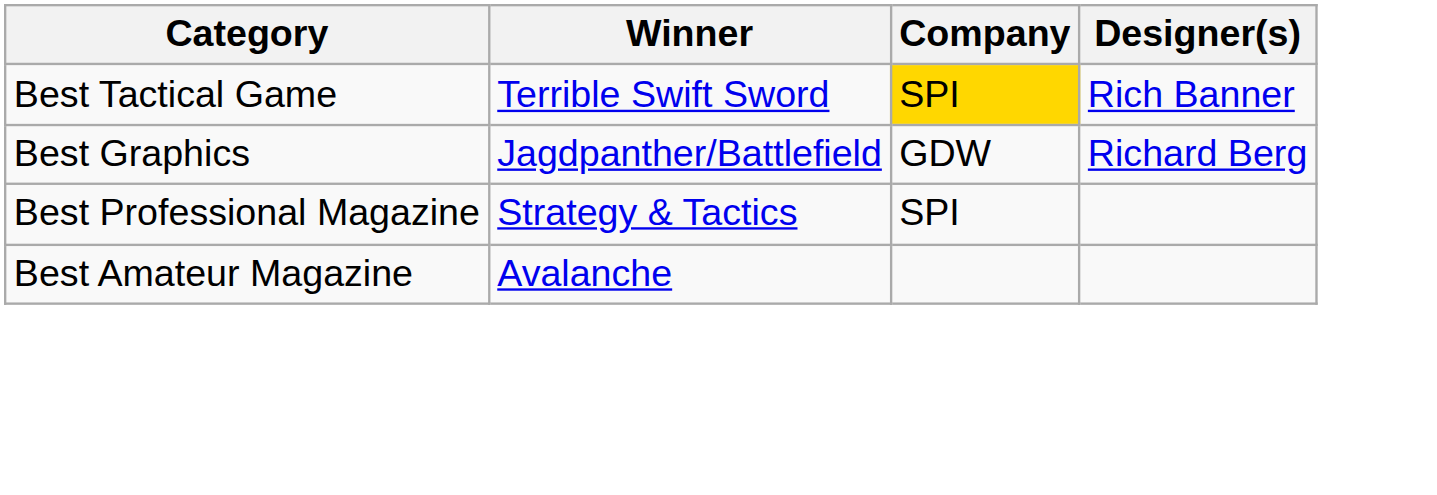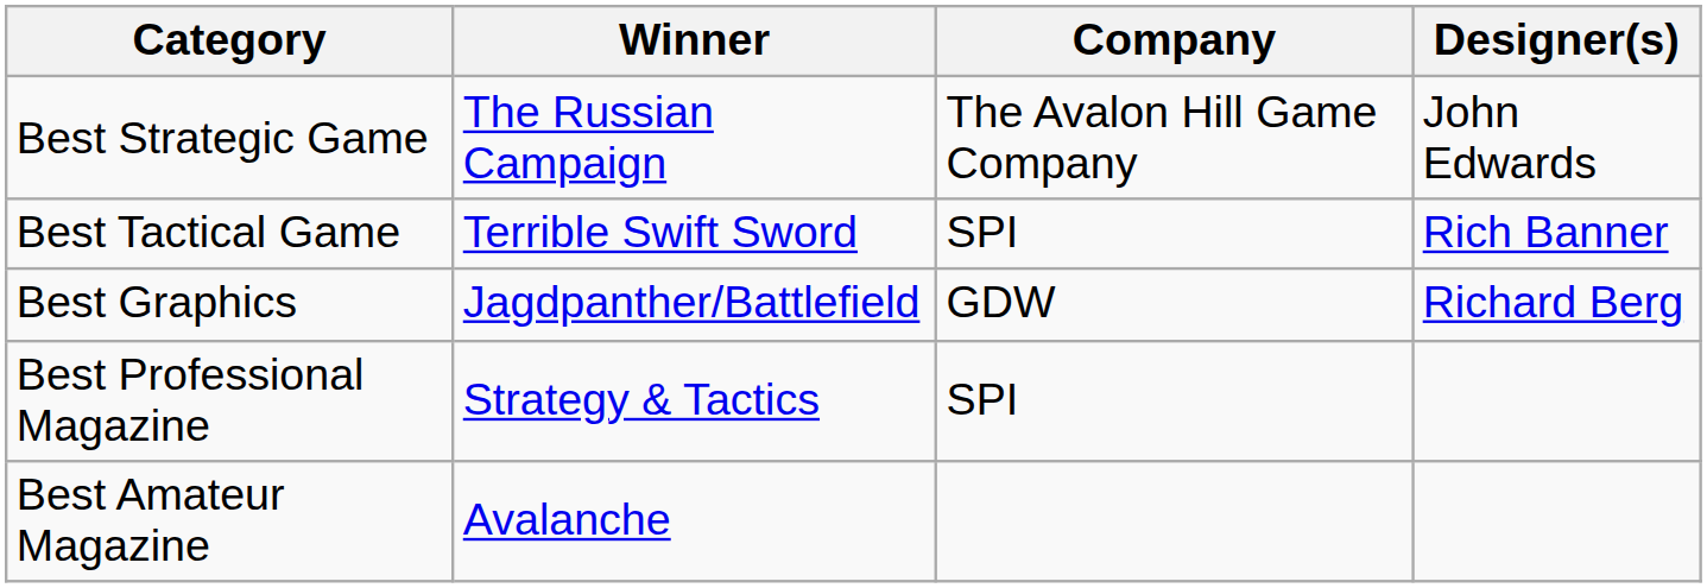+ row: Best Strategic Game | The Russian Campaign | The Avalon Hill Game Company | John Edwards
Best Tactical Game | Company: gold background -> no background
